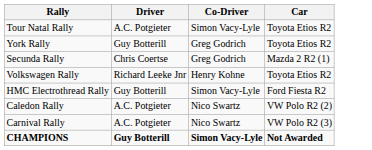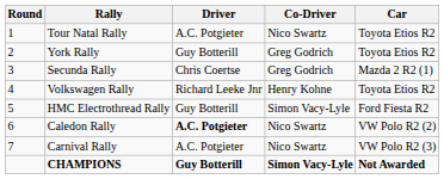+ column: Round | 1 | 2 | 3 | 4 | 5 | 6 | 7
Tour Natal Rally | Co-Driver: Simon Vacy-Lyle -> Nico Swartz
Caledon Rally | Driver: normal -> bold
